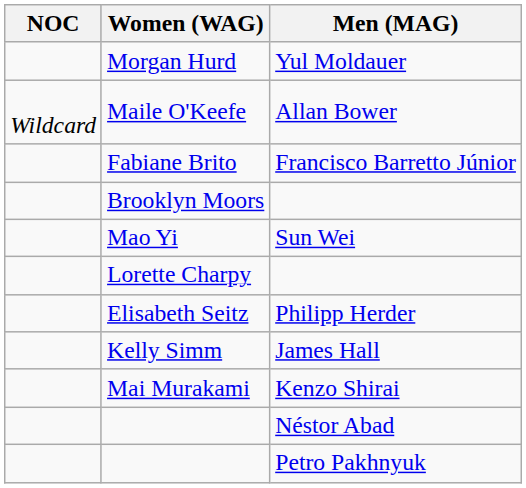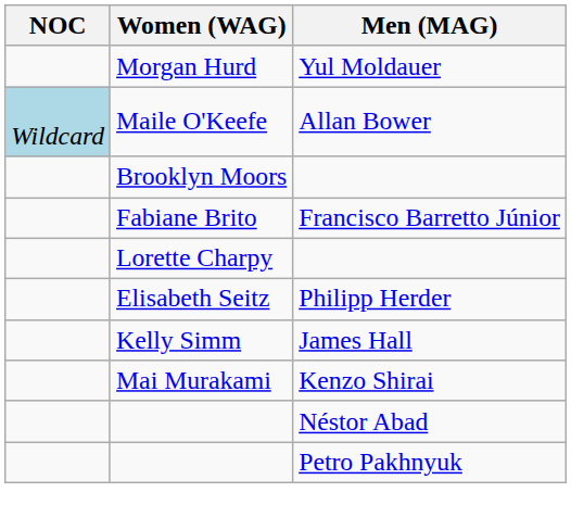Maile O'Keefe | NOC: no background -> lightblue background
rows swapped: Fabiane Brito <-> Brooklyn Moors
- row: Mao Yi | Sun Wei
